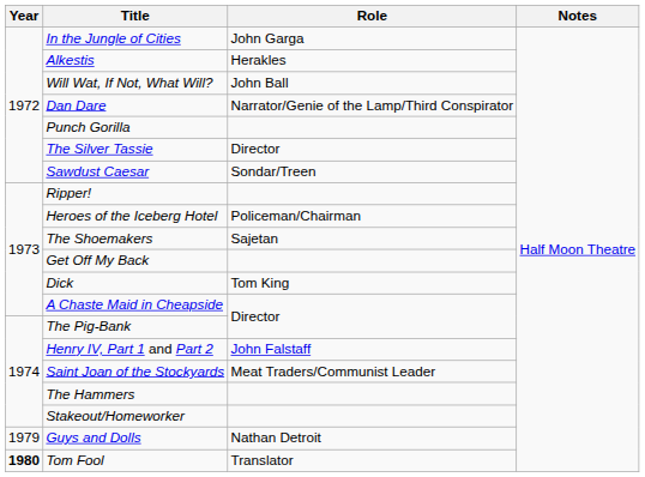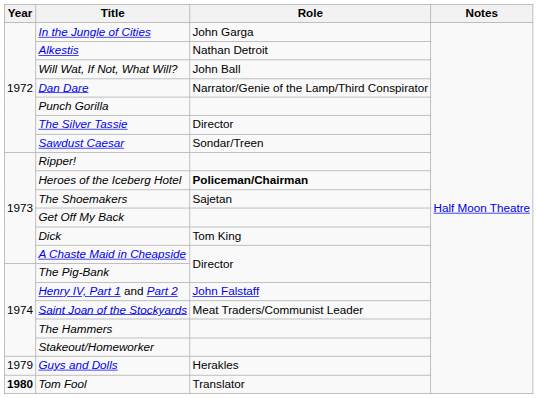Alkestis | Role: Herakles -> Nathan Detroit
Heroes of the Iceberg Hotel | Role: normal -> bold
Guys and Dolls | Role: Nathan Detroit -> Herakles
